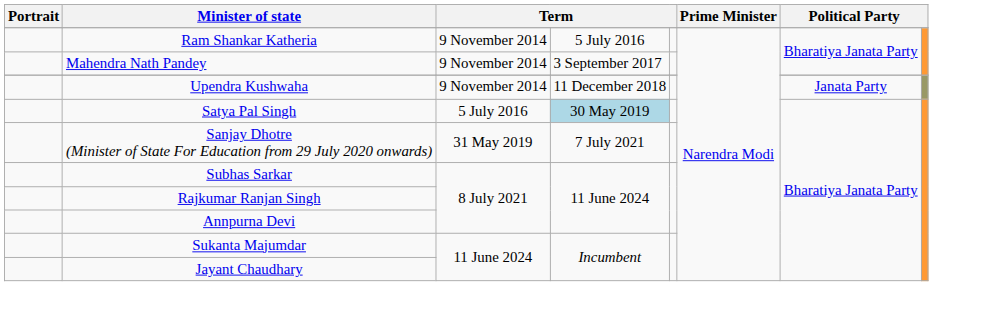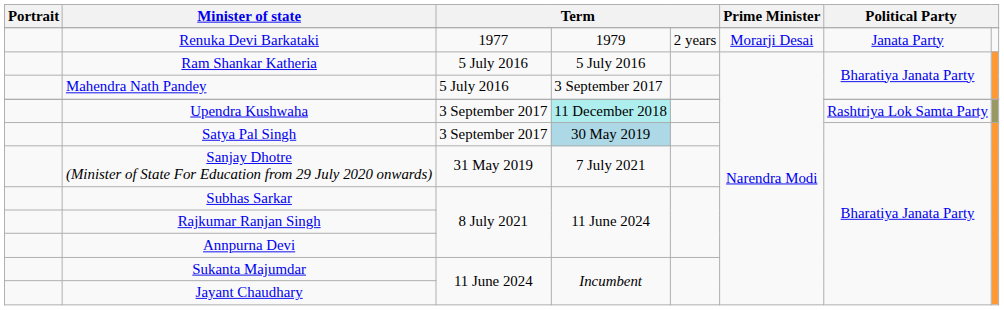+ row: Renuka Devi Barkataki | 1977 | 1979 | 2 years | Morarji Desai | Janata Party
Ram Shankar Katheria | column 3: 9 November 2014 -> 5 July 2016
Mahendra Nath Pandey | column 3: 9 November 2014 -> 5 July 2016
Upendra Kushwaha | column 3: 9 November 2014 -> 3 September 2017
Upendra Kushwaha | column 4: no background -> paleturquoise background
Upendra Kushwaha | column 7: Janata Party -> Rashtriya Lok Samta Party
Satya Pal Singh | column 3: 5 July 2016 -> 3 September 2017
